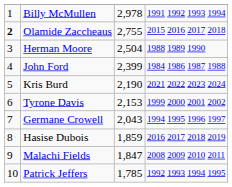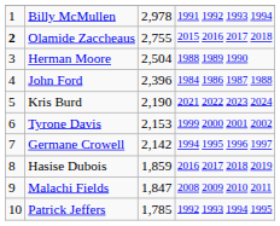John Ford | column 3: 2,399 -> 2,396
Germane Crowell | column 3: 2,043 -> 2,142
